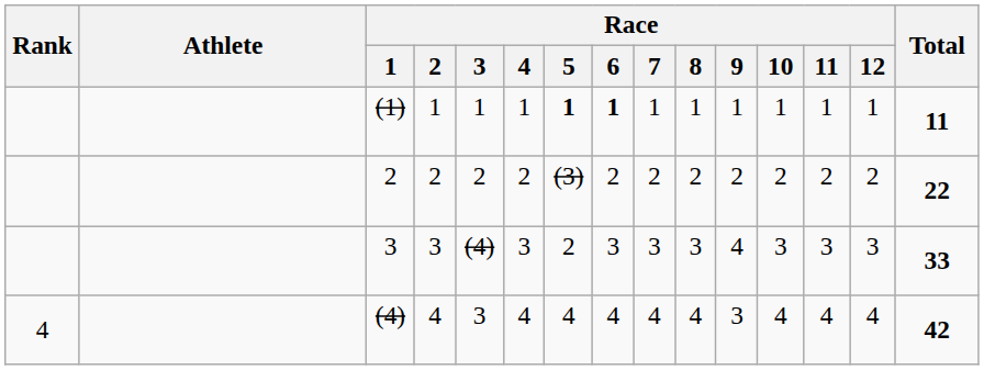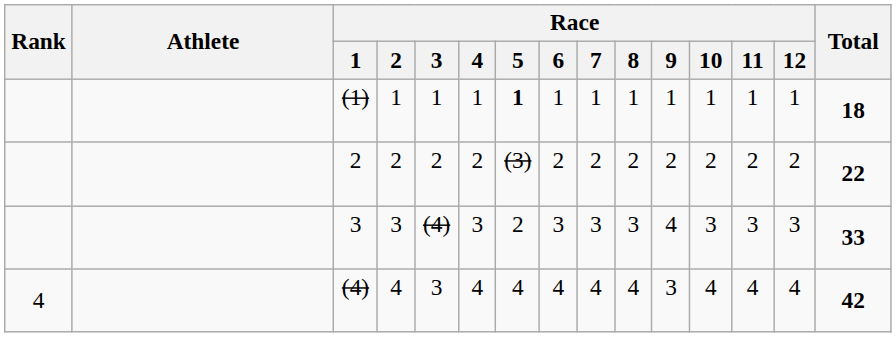(1) | Race / 6: bold -> normal
(1) | Total: 11 -> 18
